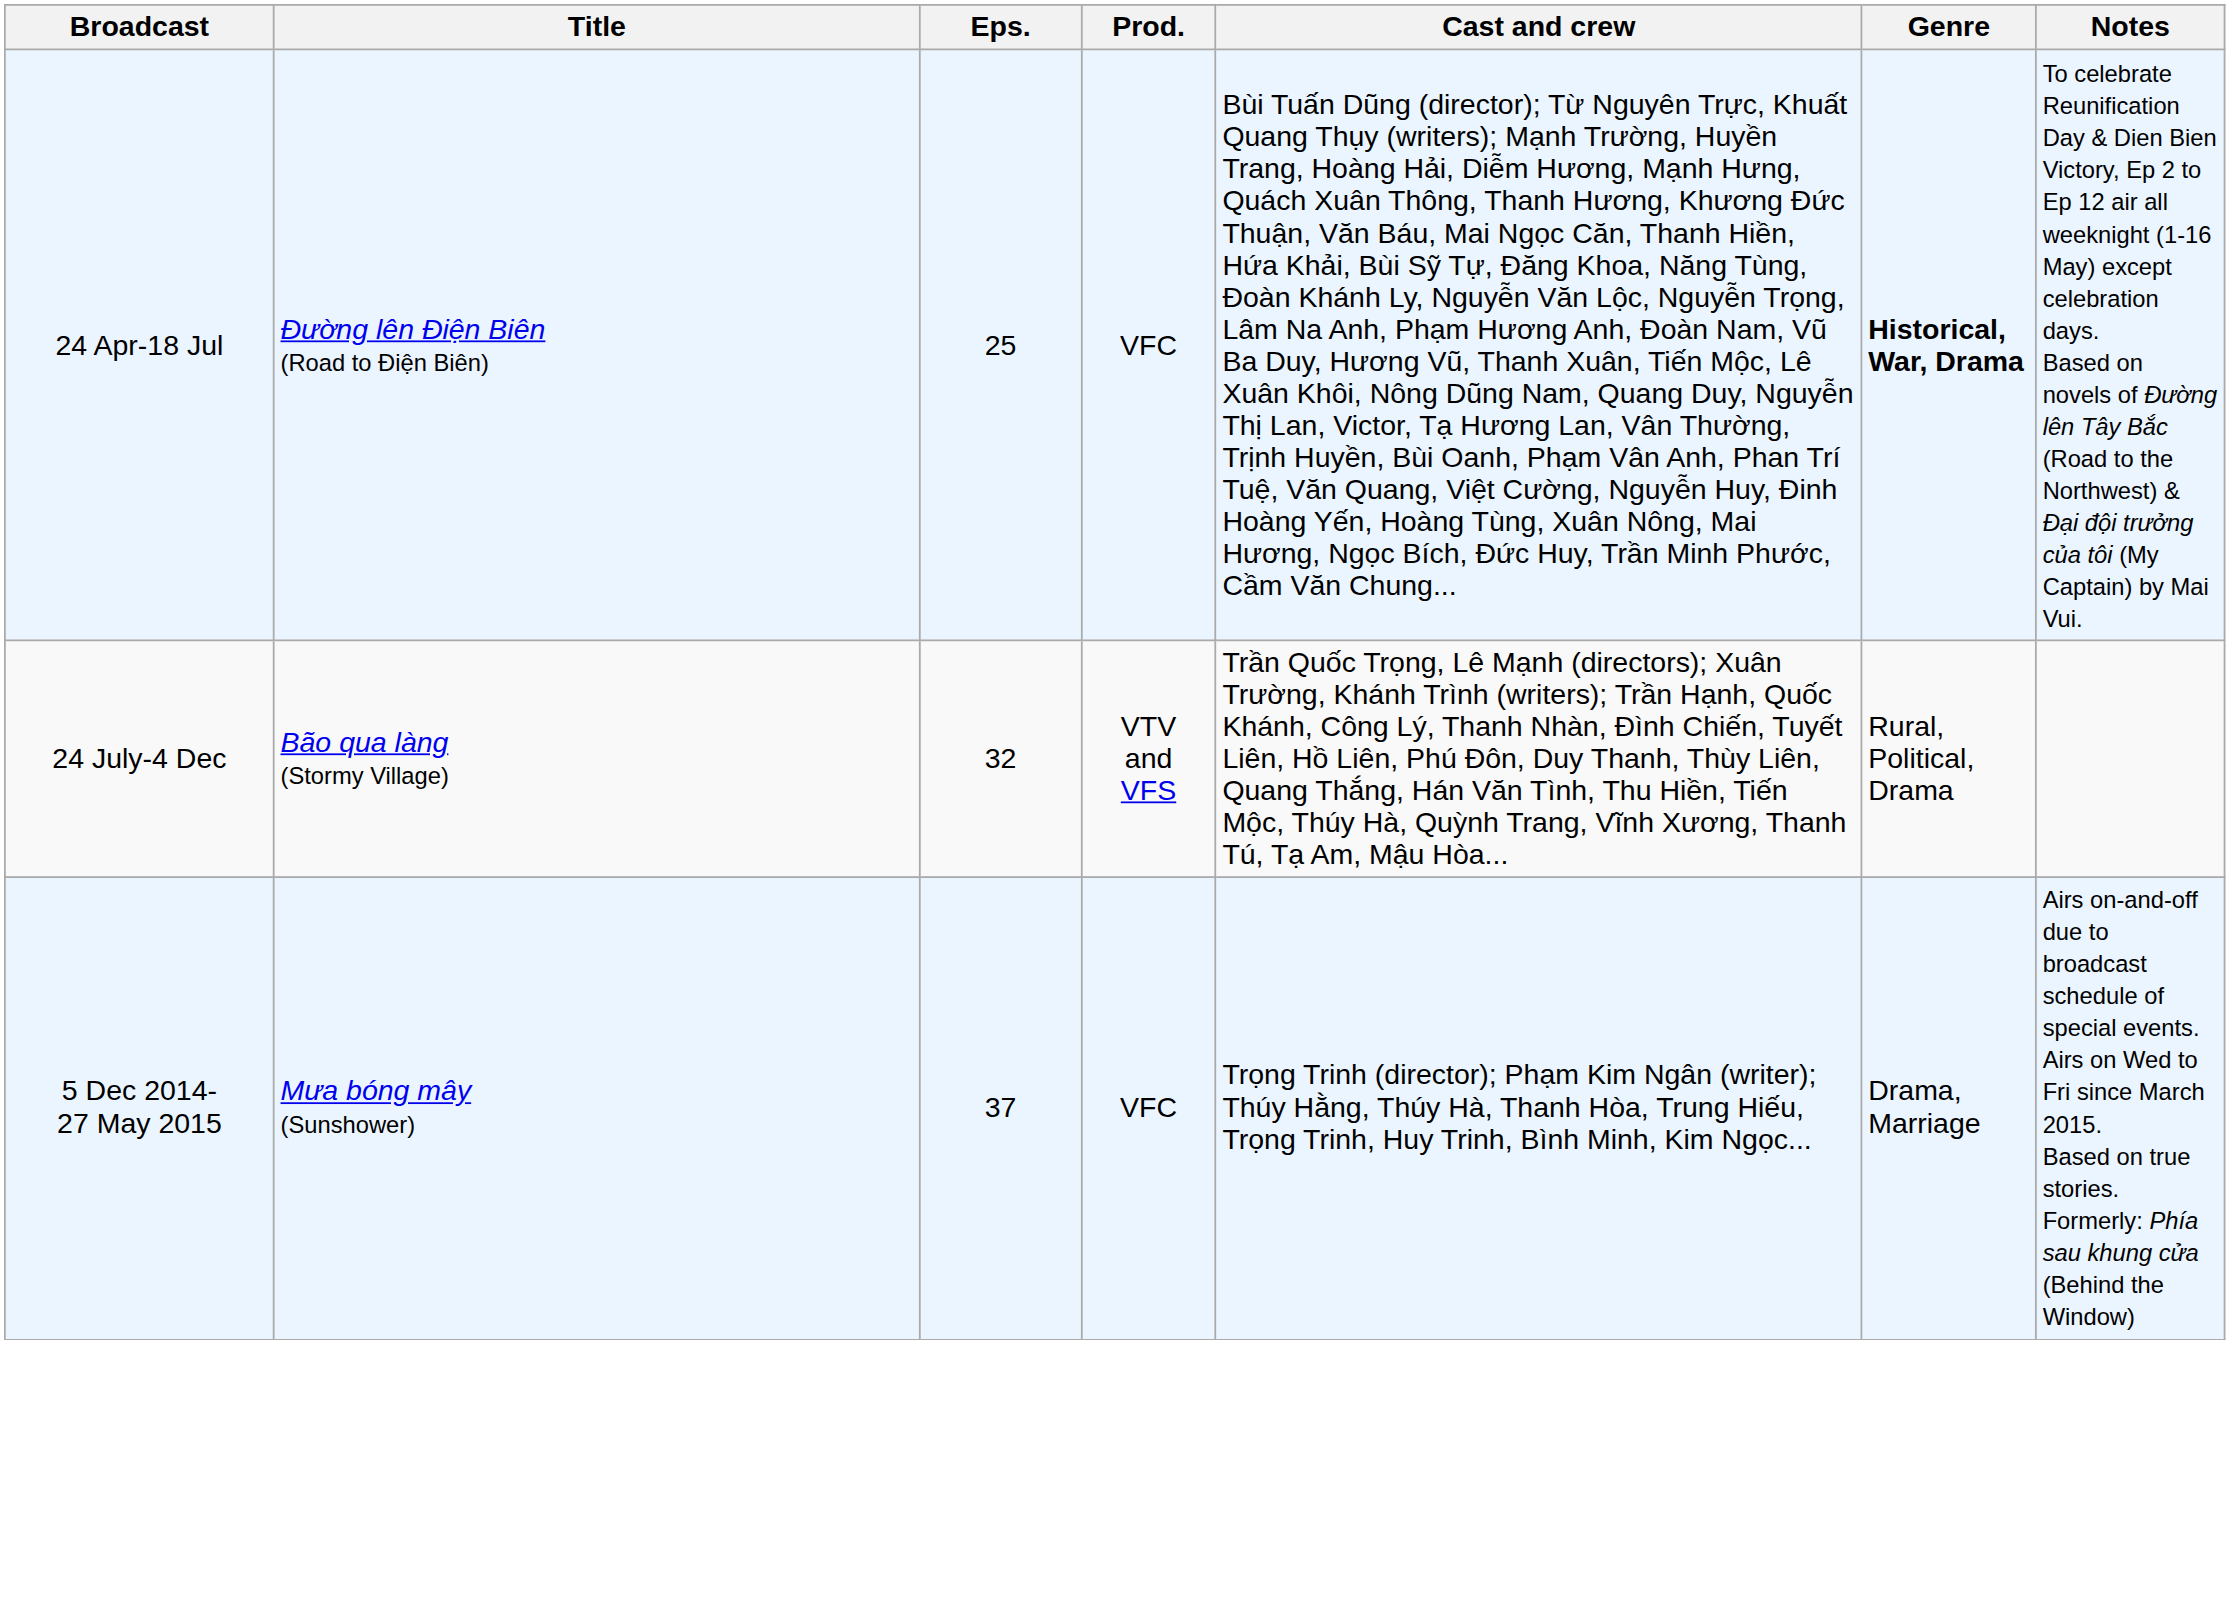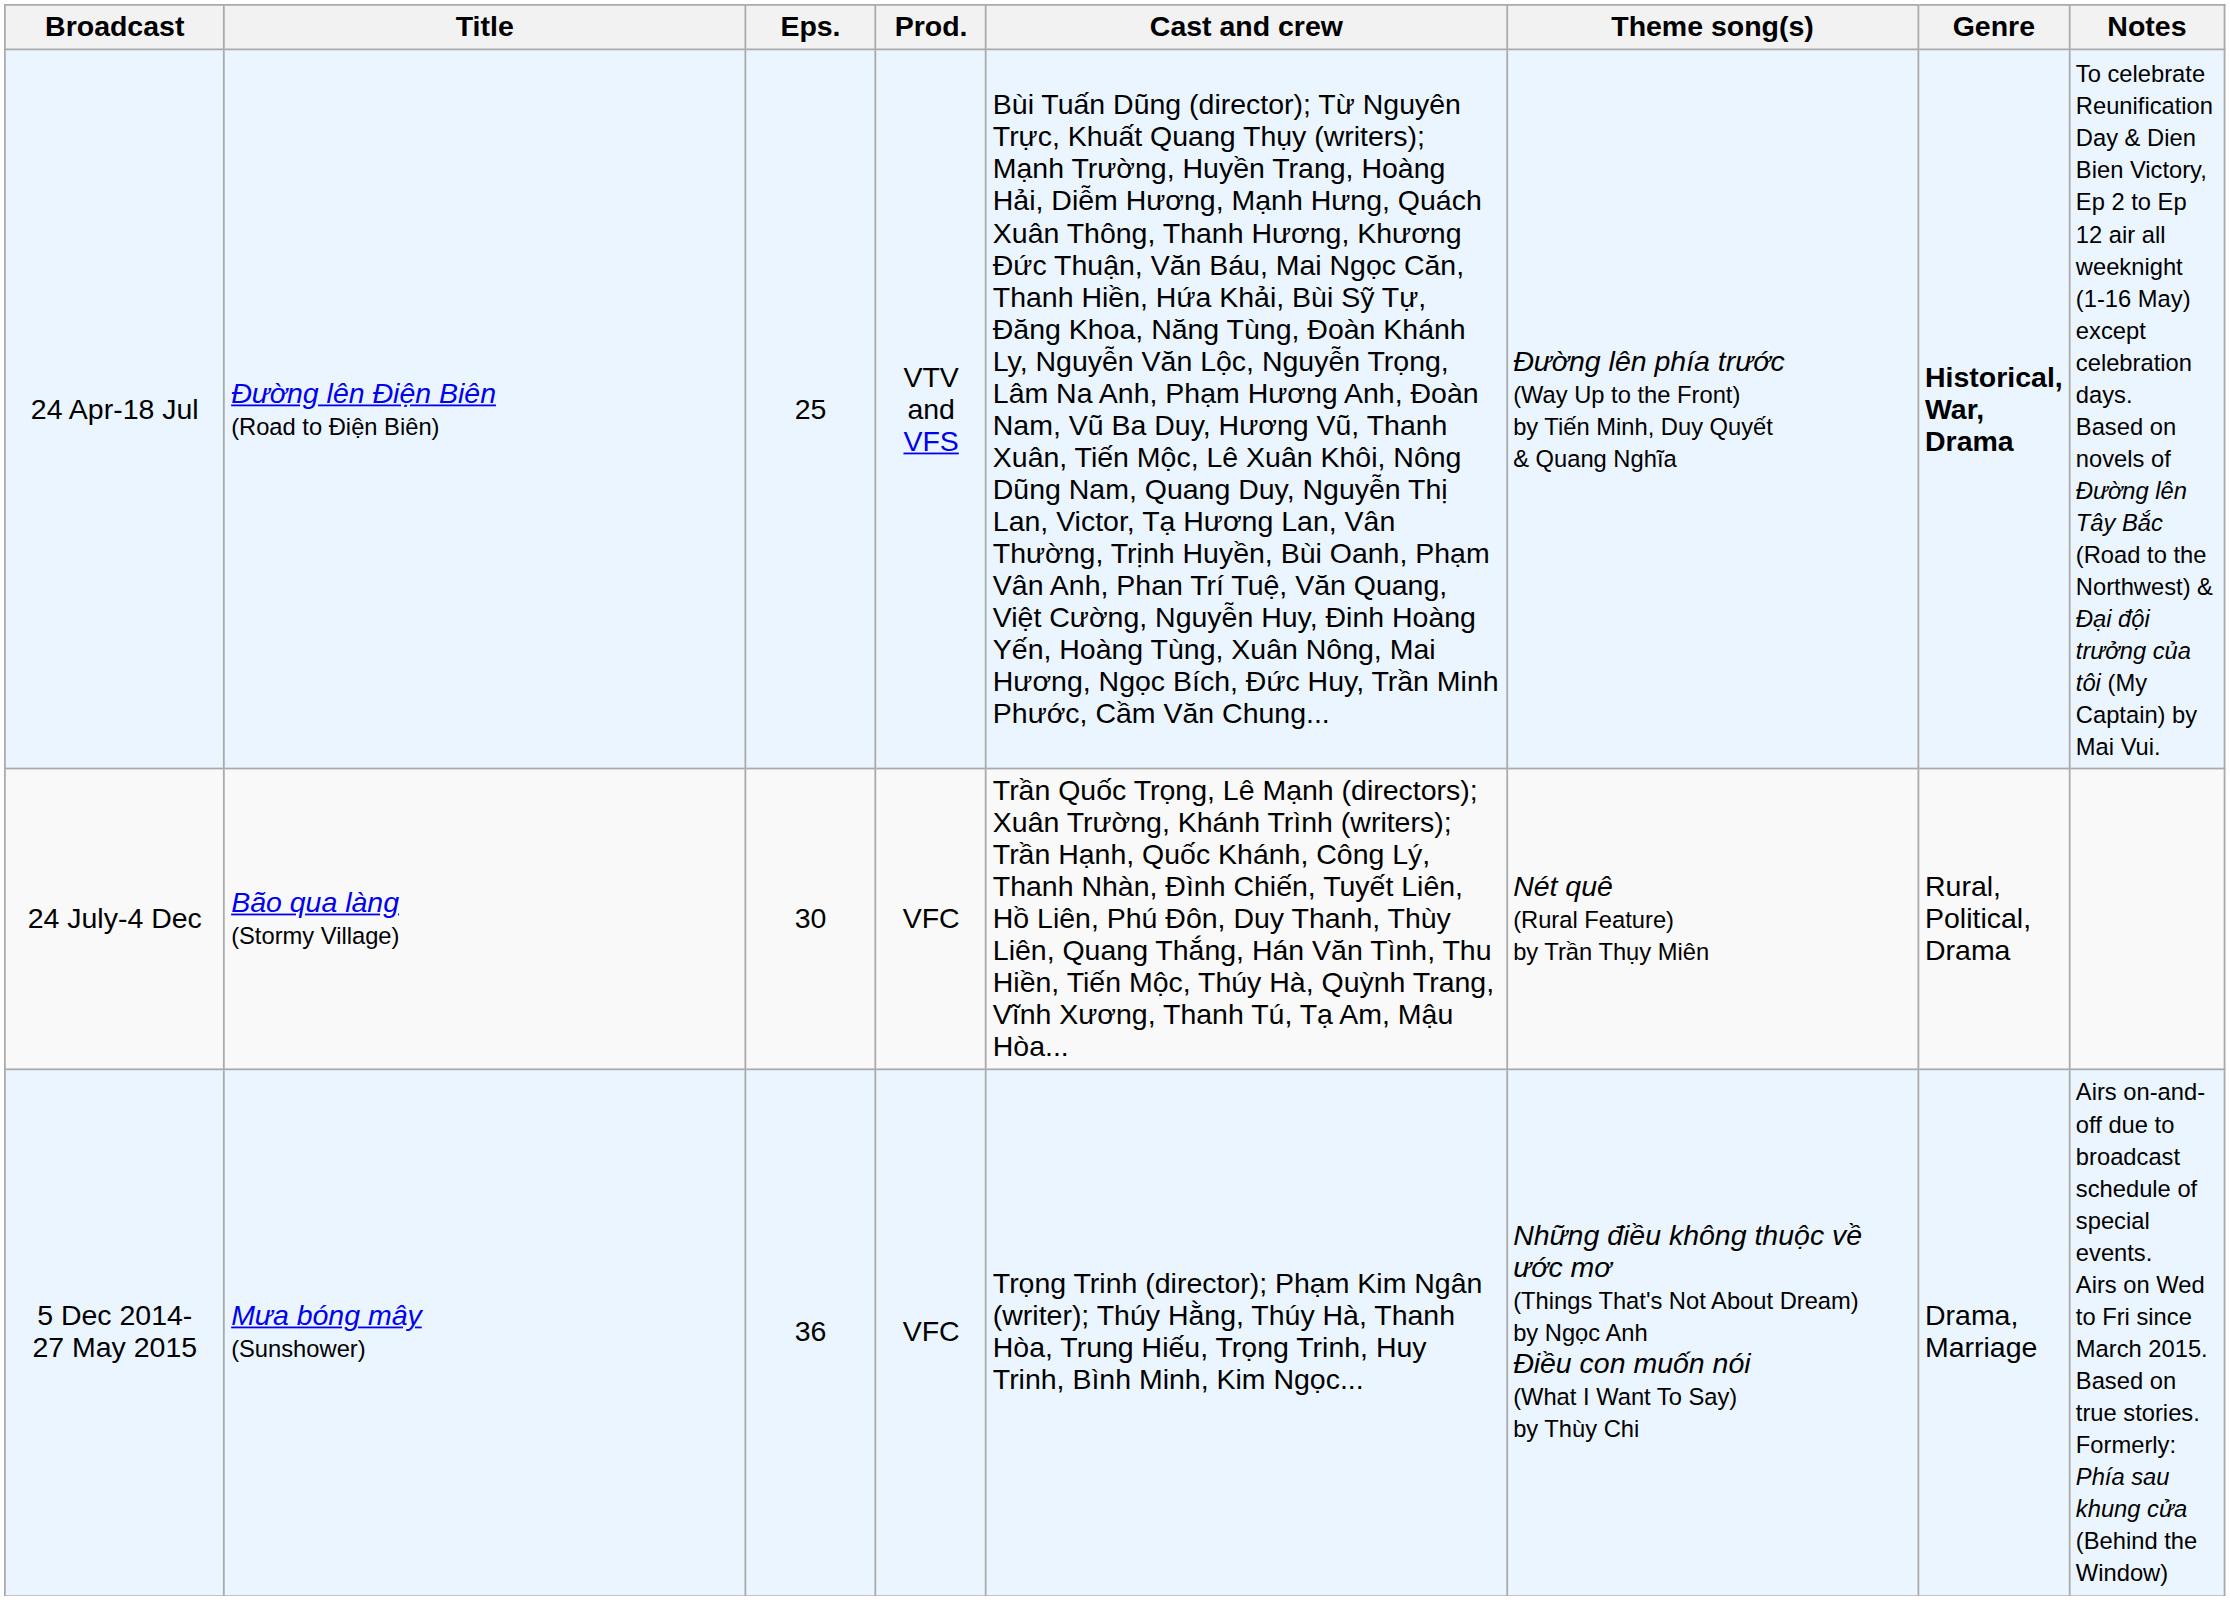+ column: Theme song(s) | Đường lên phía trước (Way Up to the Front) by Tiến Minh, Duy Quyết & Quang Nghĩa | Nét quê (Rural Feature) by Trần Thụy Miên | Những điều không thuộc về ước mơ (Things That's Not About Dream) by Ngọc Anh Điều con muốn nói (What I Want To Say) by Thùy Chi
24 Apr-18 Jul | Prod.: VFC -> VTV and VFS
24 July-4 Dec | Eps.: 32 -> 30
24 July-4 Dec | Prod.: VTV and VFS -> VFC
5 Dec 2014- 27 May 2015 | Eps.: 37 -> 36
